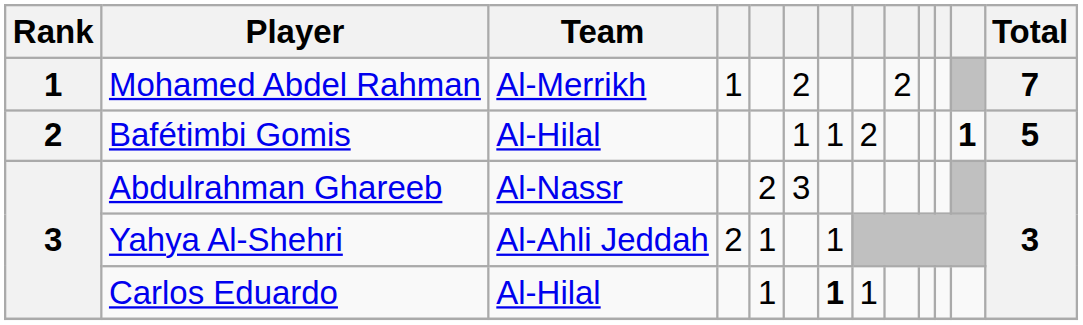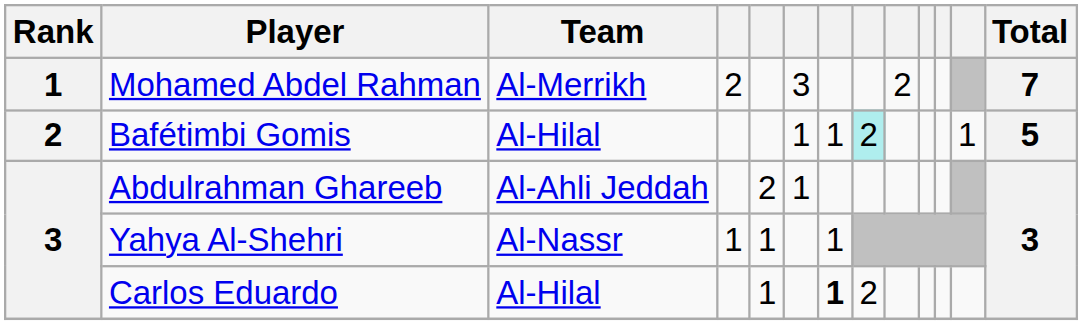Mohamed Abdel Rahman | column 4: 1 -> 2
Mohamed Abdel Rahman | column 6: 2 -> 3
Bafétimbi Gomis | column 8: no background -> paleturquoise background
Bafétimbi Gomis | column 12: bold -> normal
Abdulrahman Ghareeb | Team: Al-Nassr -> Al-Ahli Jeddah
Abdulrahman Ghareeb | column 6: 3 -> 1
Yahya Al-Shehri | Team: Al-Ahli Jeddah -> Al-Nassr
Yahya Al-Shehri | column 4: 2 -> 1
Carlos Eduardo | column 8: 1 -> 2
